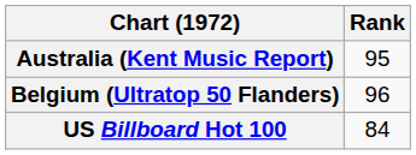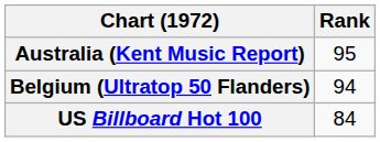Belgium (Ultratop 50 Flanders) | Rank: 96 -> 94
